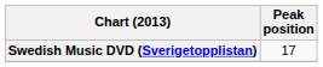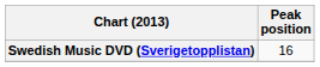Swedish Music DVD (Sverigetopplistan) | Peak position: 17 -> 16
